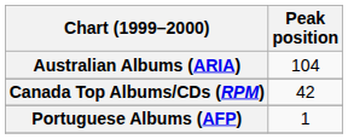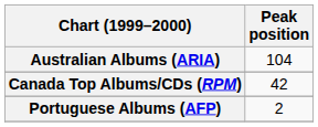Portuguese Albums (AFP) | Peak position: 1 -> 2
